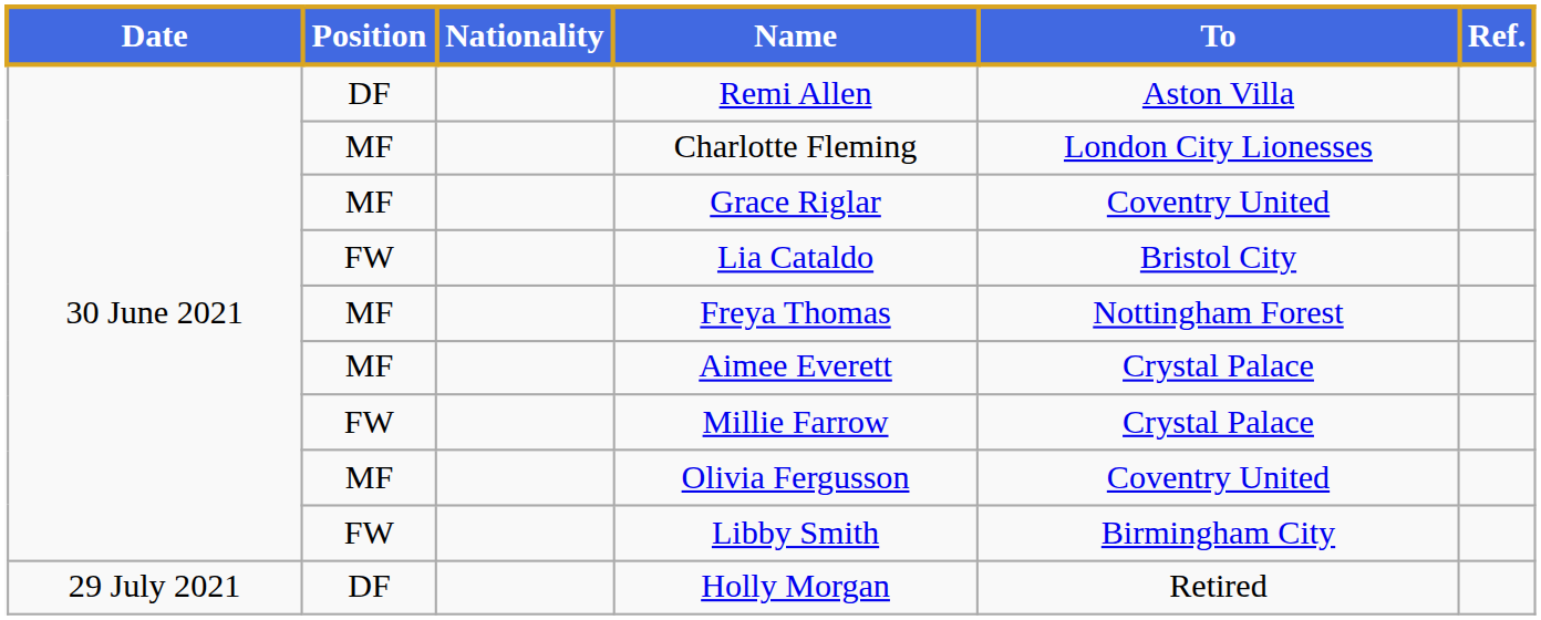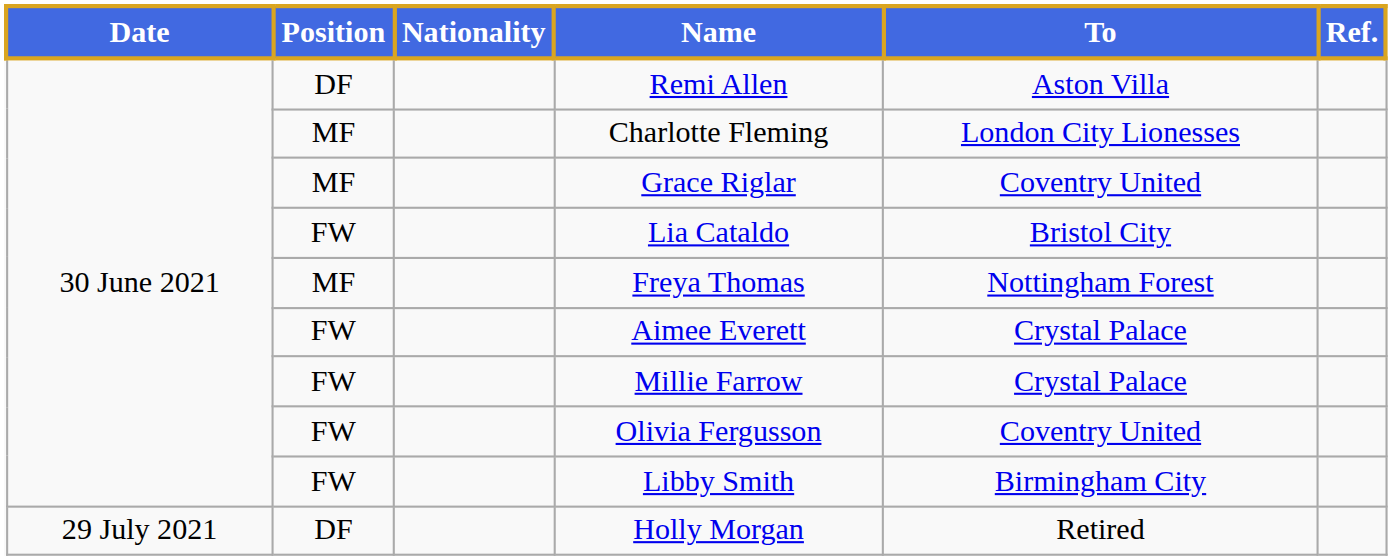Aimee Everett | Position: MF -> FW
Olivia Fergusson | Position: MF -> FW
